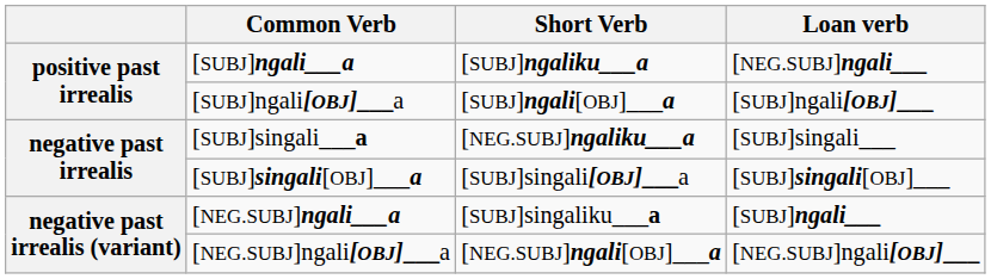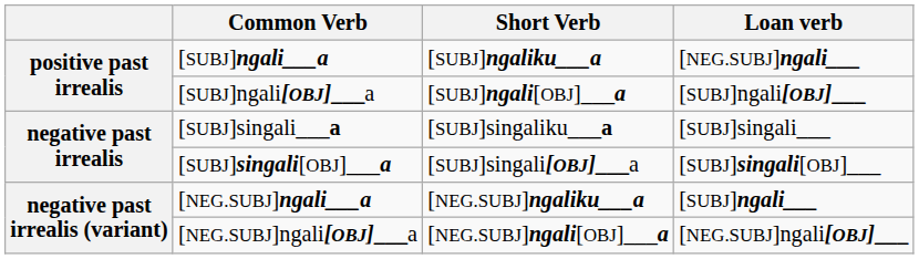[SUBJ]singali___a | Short Verb: [NEG.SUBJ]ngaliku___a -> [SUBJ]singaliku___a
[NEG.SUBJ]ngali___a | Short Verb: [SUBJ]singaliku___a -> [NEG.SUBJ]ngaliku___a
